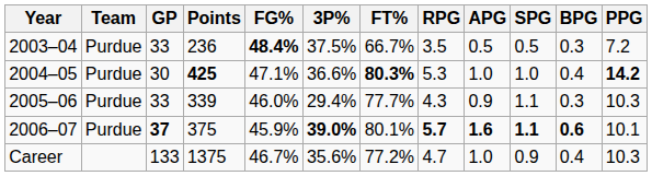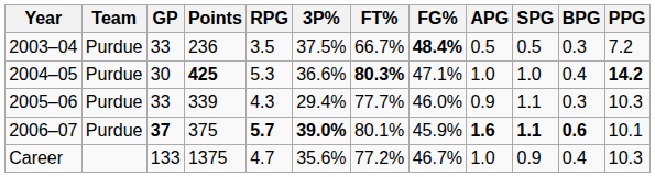columns swapped: FG% <-> RPG
